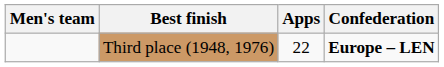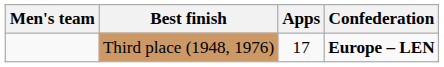Third place (1948, 1976) | Apps: 22 -> 17
